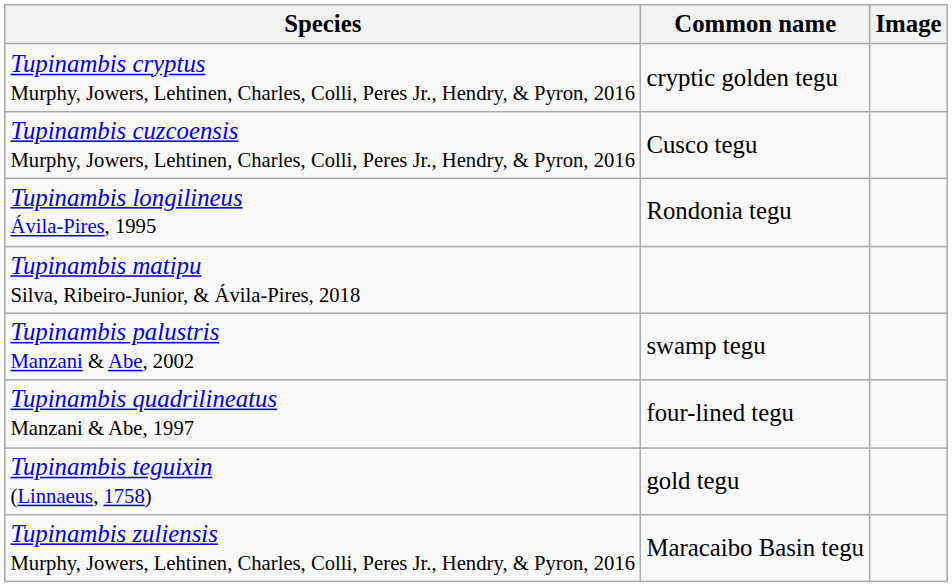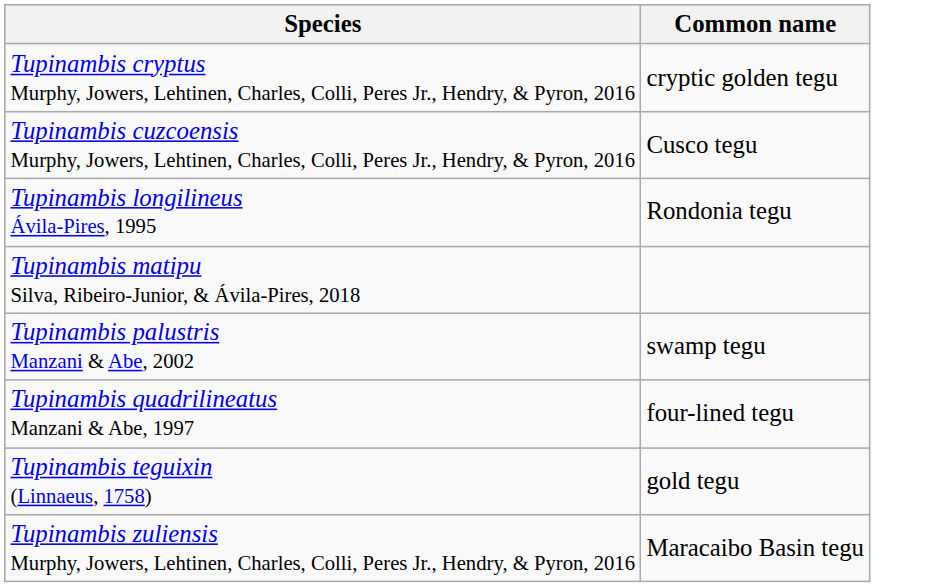- column: Image
